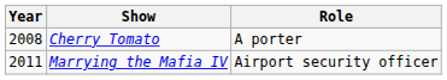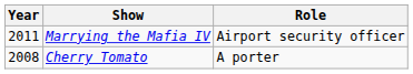rows swapped: Cherry Tomato <-> Marrying the Mafia IV
